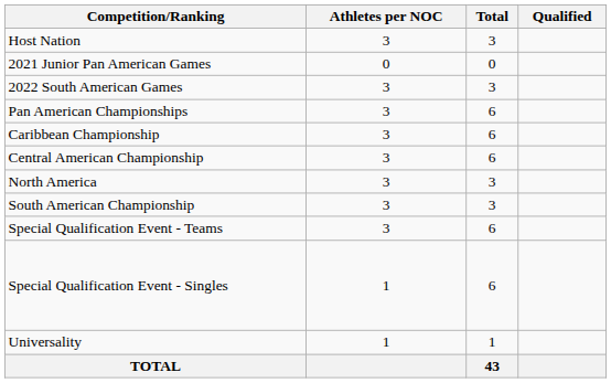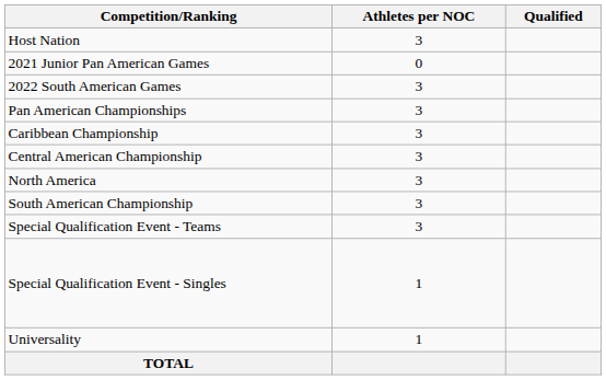- column: Total | 3 | 0 | 3 | 6 | 6 | 6 | 3 | 3 | 6 | 6 | 1 | 43
